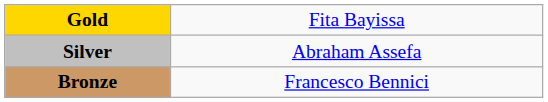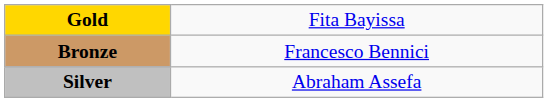rows swapped: Silver <-> Bronze
